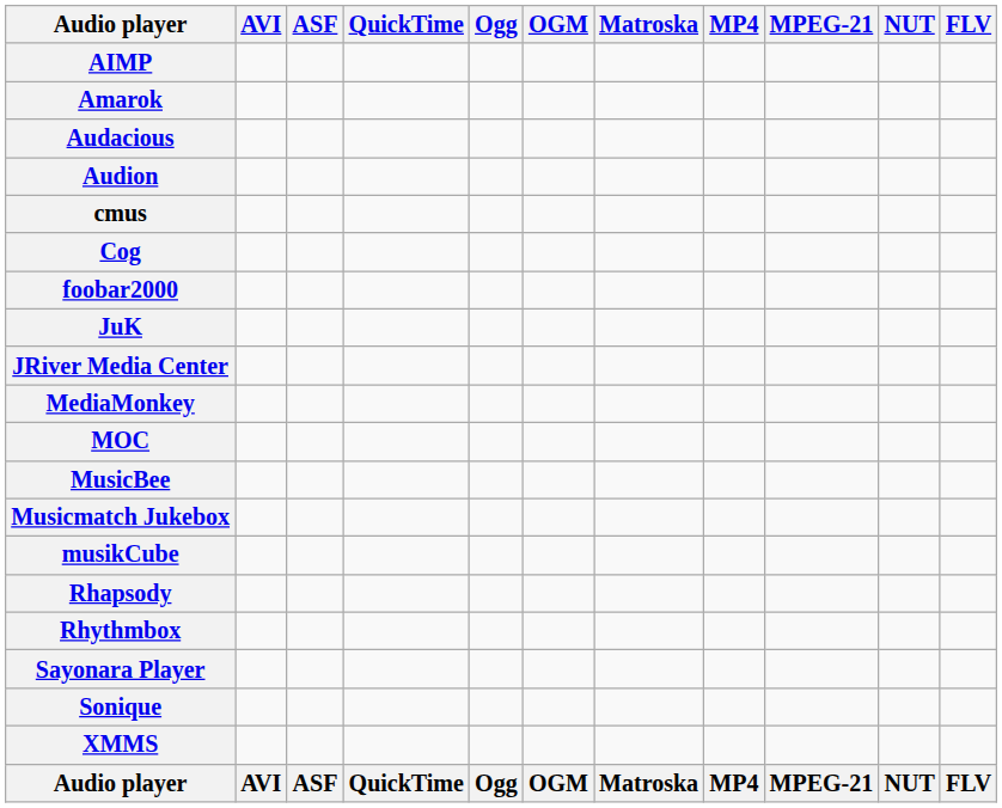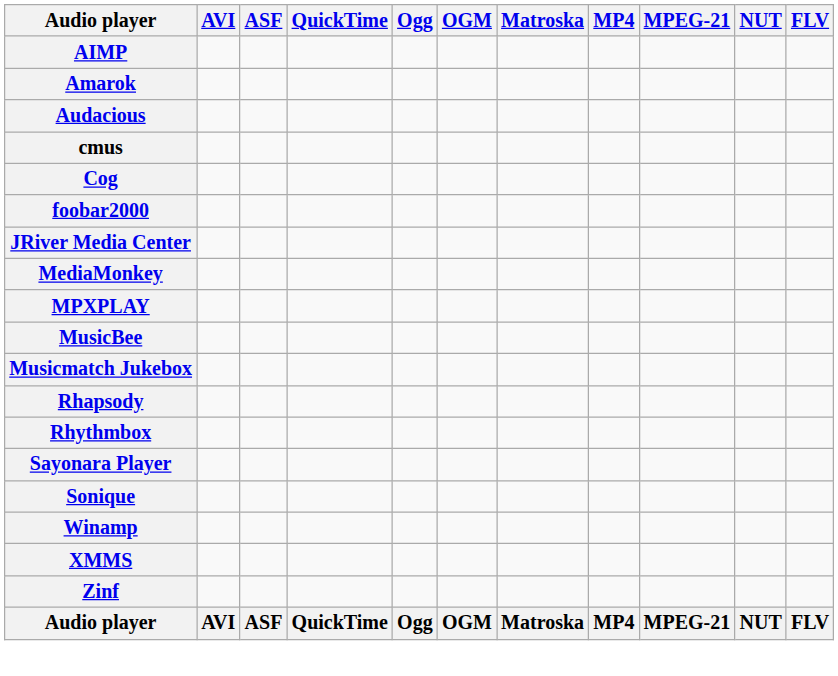- row: Audion
- row: JuK
- row: MOC
+ row: MPXPLAY
- row: musikCube
+ row: Winamp
+ row: Zinf
